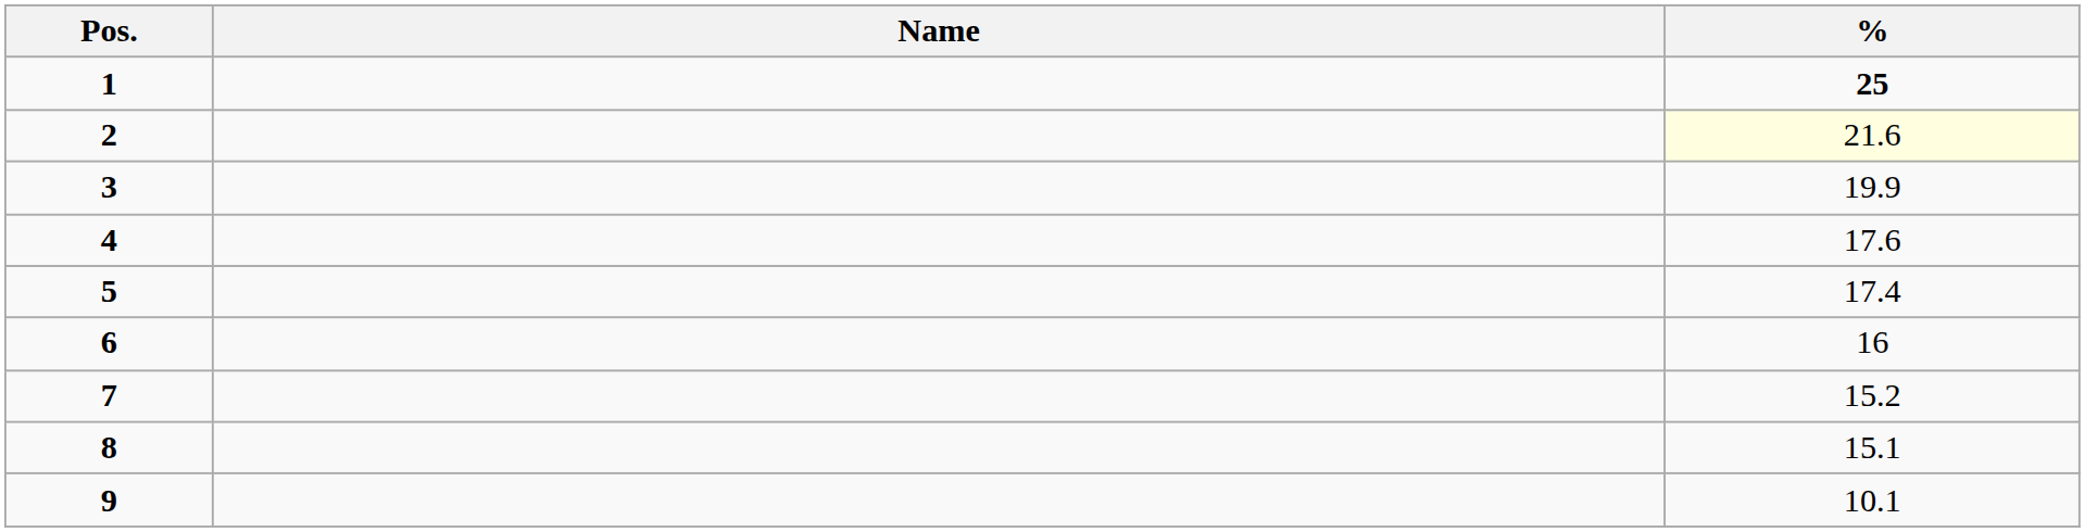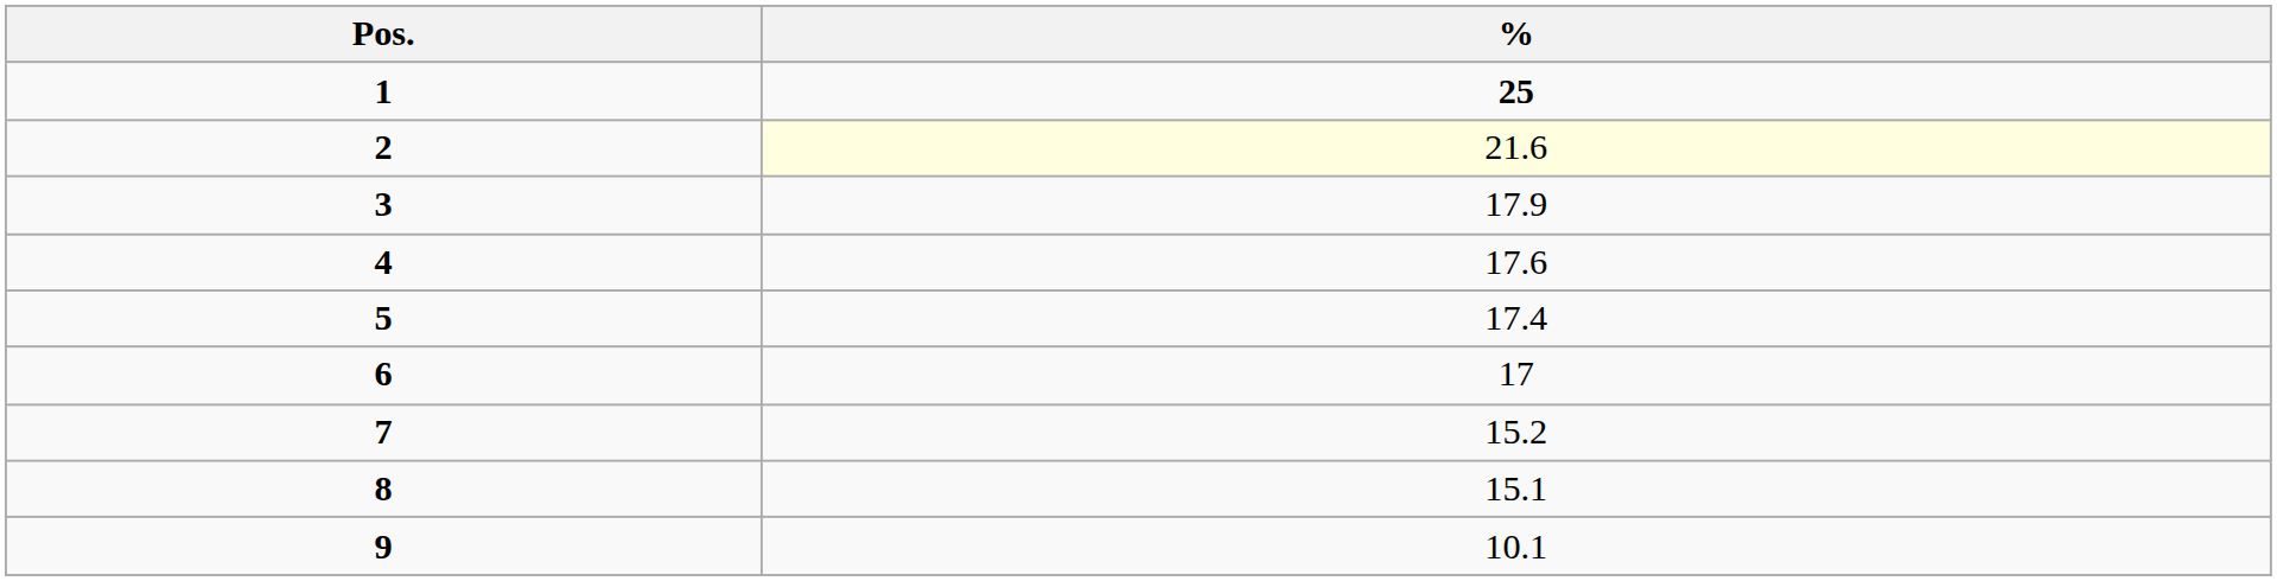- column: Name
3 | %: 19.9 -> 17.9
6 | %: 16 -> 17
